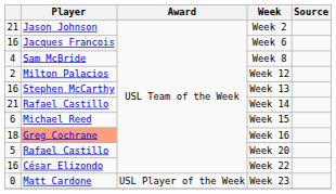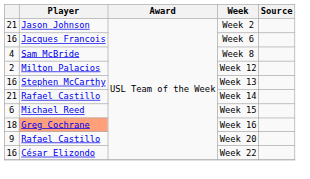Week 20 | column 1: 5 -> 9
- row: 0 | Matt Cardone | USL Player of the Week | Week 23
